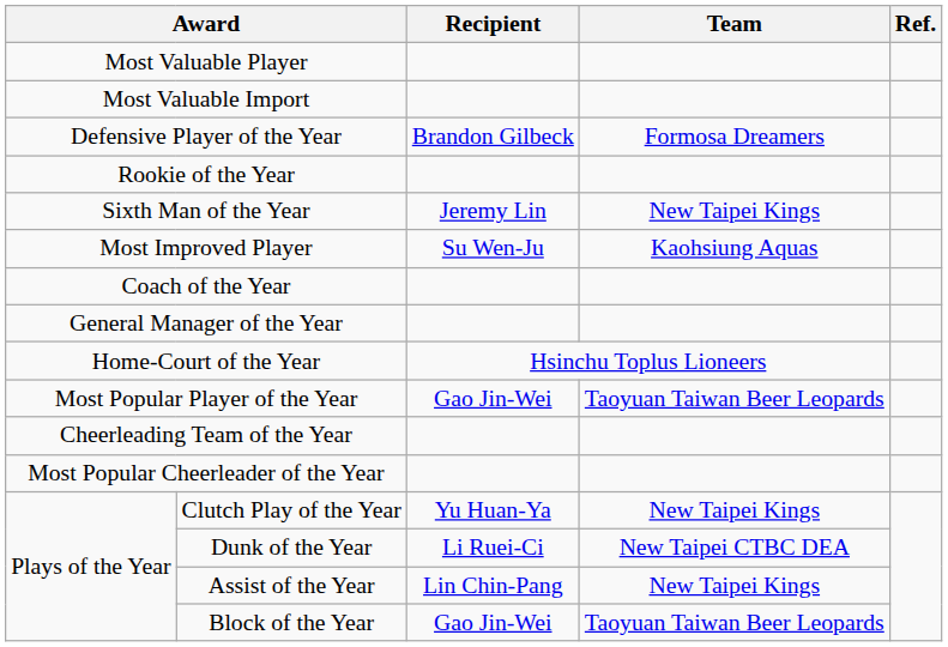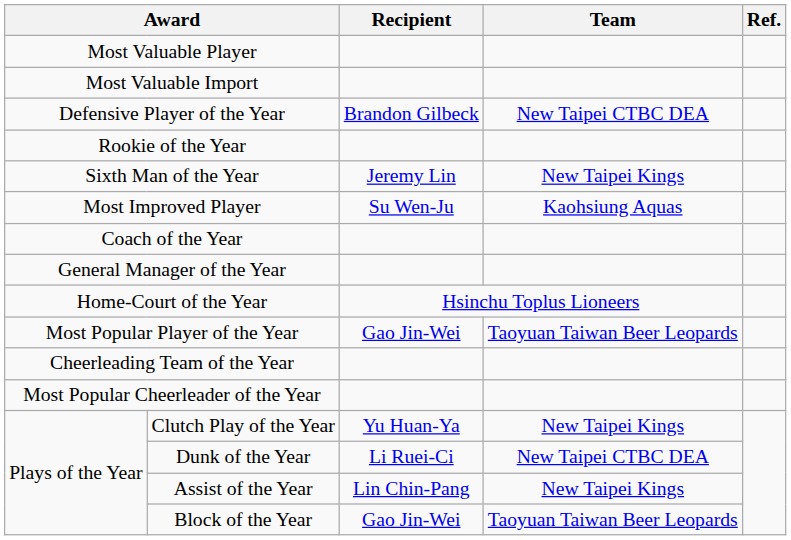Defensive Player of the Year | Team: Formosa Dreamers -> New Taipei CTBC DEA
